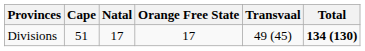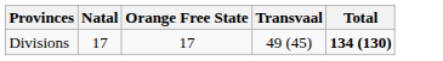- column: Cape | 51
